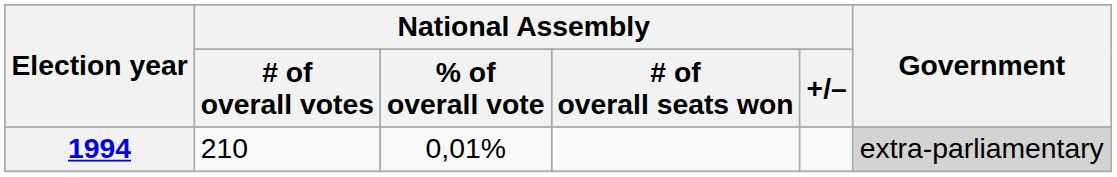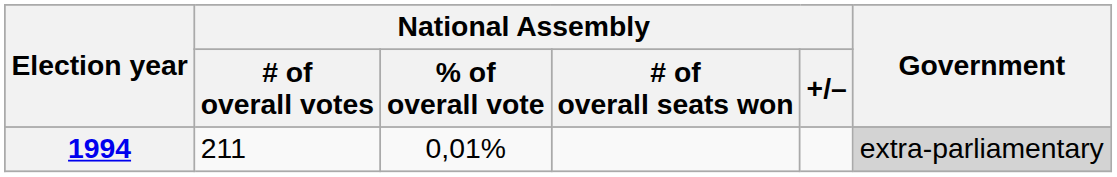1994 | National Assembly / # of overall votes: 210 -> 211
